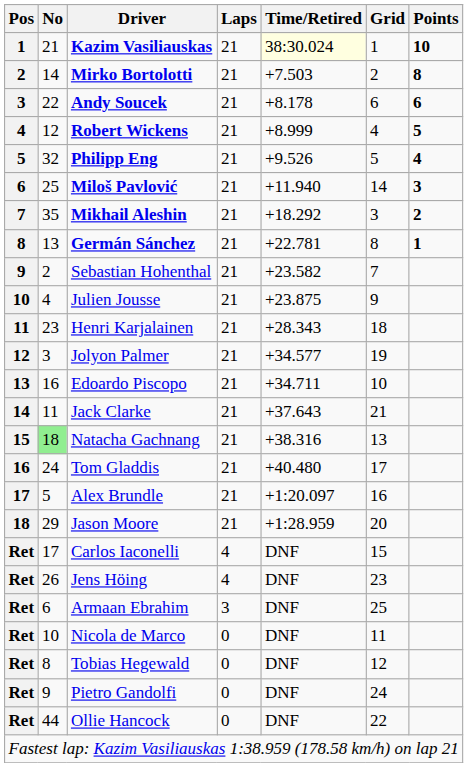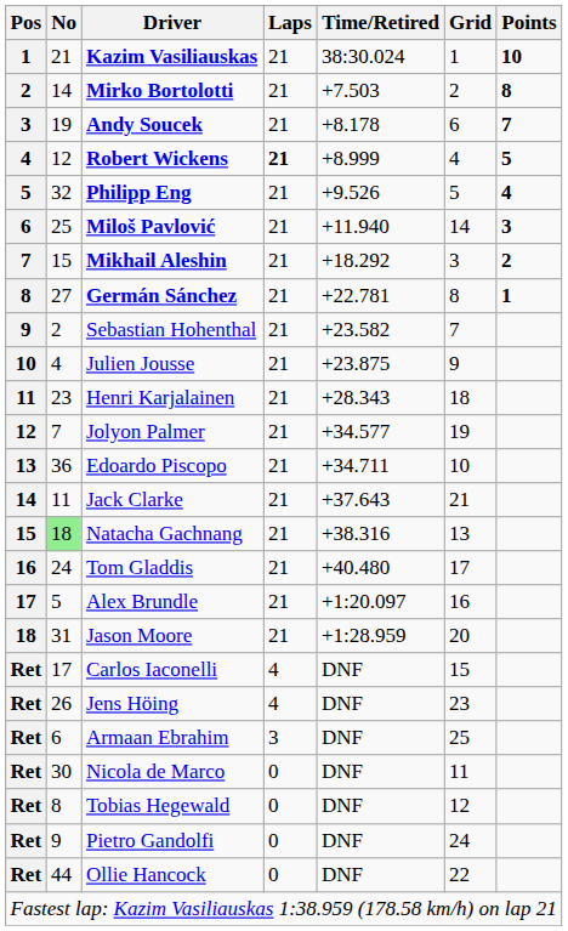Kazim Vasiliauskas | Time/Retired: lightyellow background -> no background
Andy Soucek | No: 22 -> 19
Andy Soucek | Points: 6 -> 7
Robert Wickens | Laps: normal -> bold
Mikhail Aleshin | No: 35 -> 15
Germán Sánchez | No: 13 -> 27
Jolyon Palmer | No: 3 -> 7
Edoardo Piscopo | No: 16 -> 36
Jason Moore | No: 29 -> 31
Nicola de Marco | No: 10 -> 30
